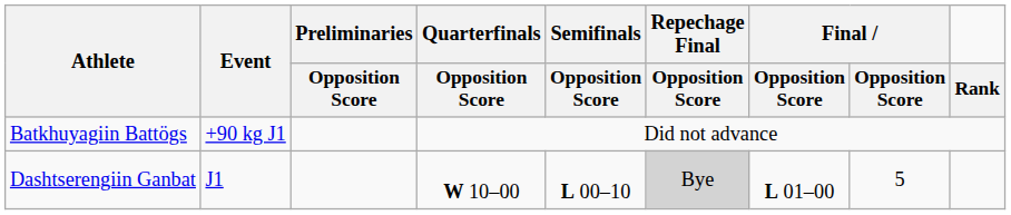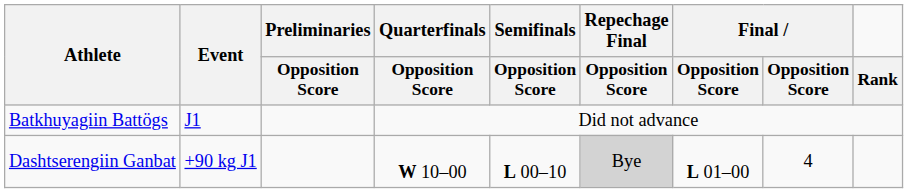Batkhuyagiin Battögs | Event: +90 kg J1 -> J1
Dashtserengiin Ganbat | Event: J1 -> +90 kg J1
Dashtserengiin Ganbat | column 8: 5 -> 4
